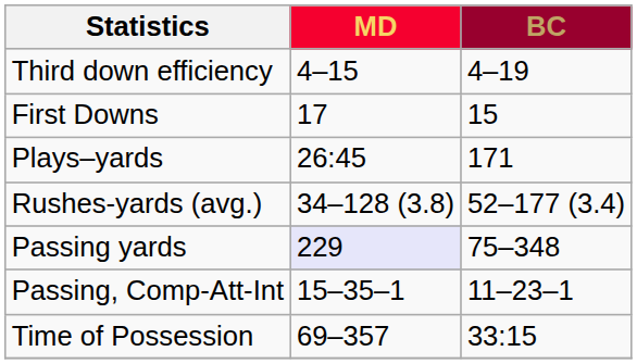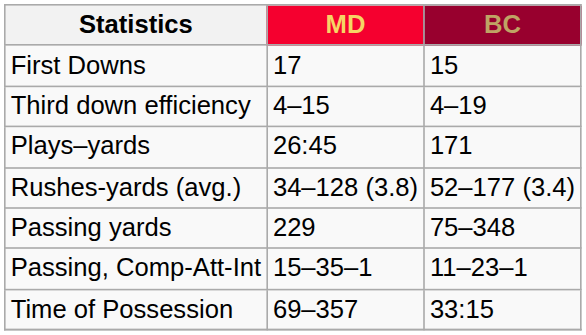rows swapped: First Downs <-> Third down efficiency
Passing yards | MD: lavender background -> no background
